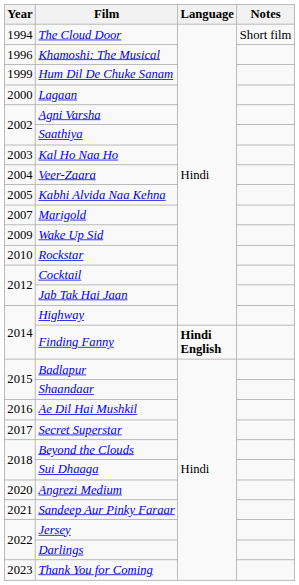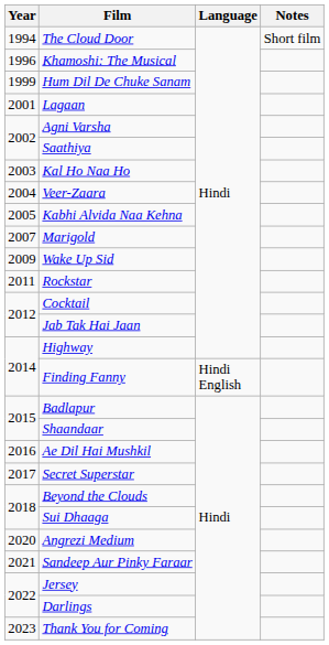Lagaan | Year: 2000 -> 2001
Rockstar | Year: 2010 -> 2011
Finding Fanny | Language: bold -> normal
